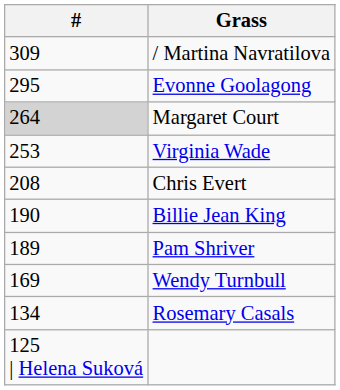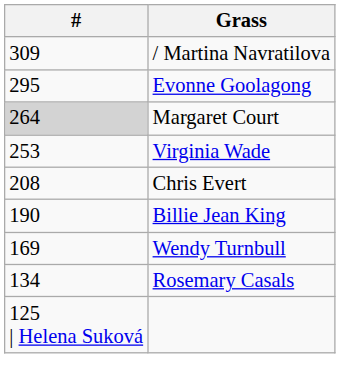- row: 189 | Pam Shriver
